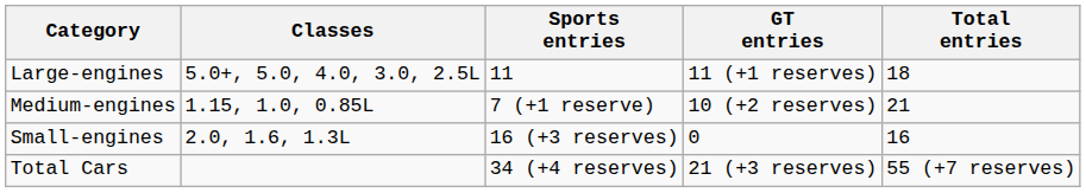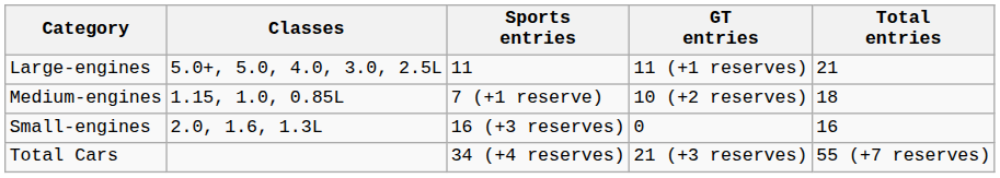Large-engines | Total entries: 18 -> 21
Medium-engines | Total entries: 21 -> 18
